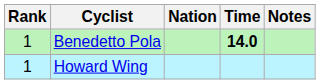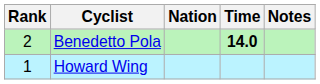Benedetto Pola | Rank: 1 -> 2
